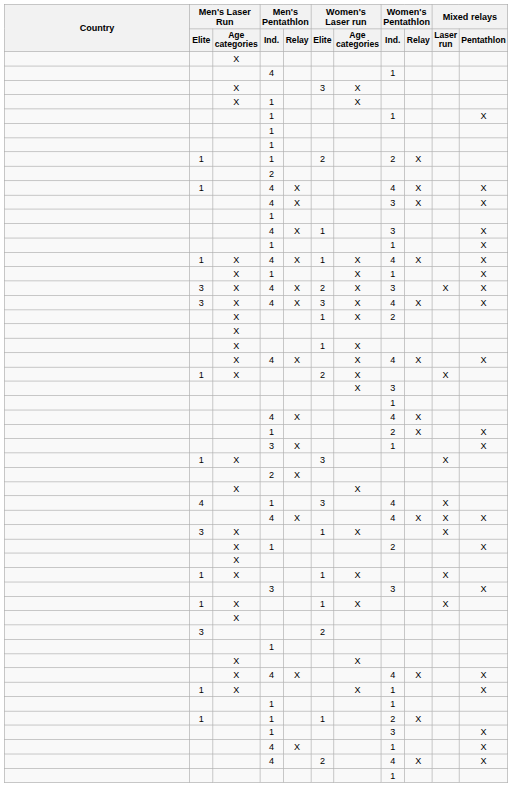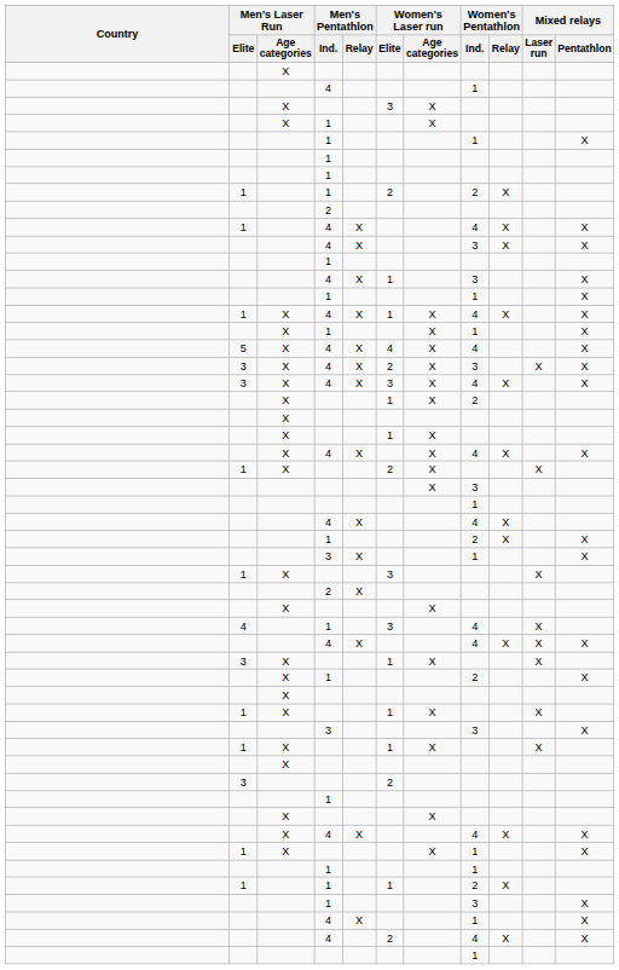+ row: 5 | X | 4 | X | 4 | X | 4 | X
